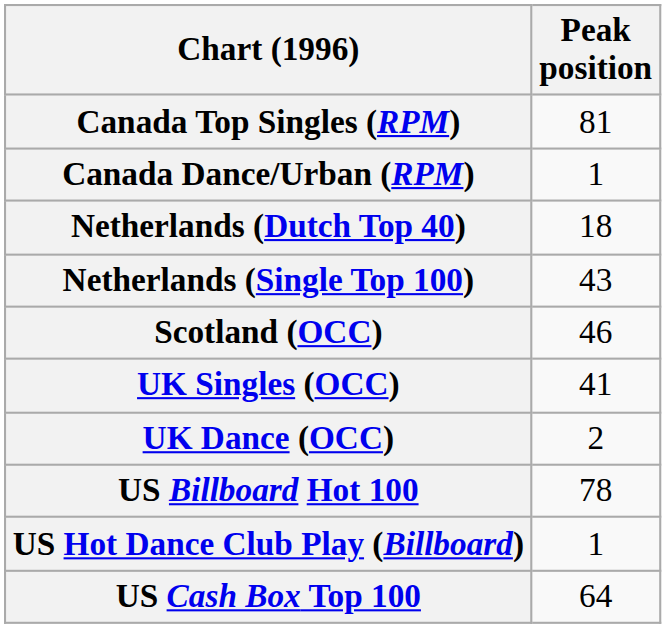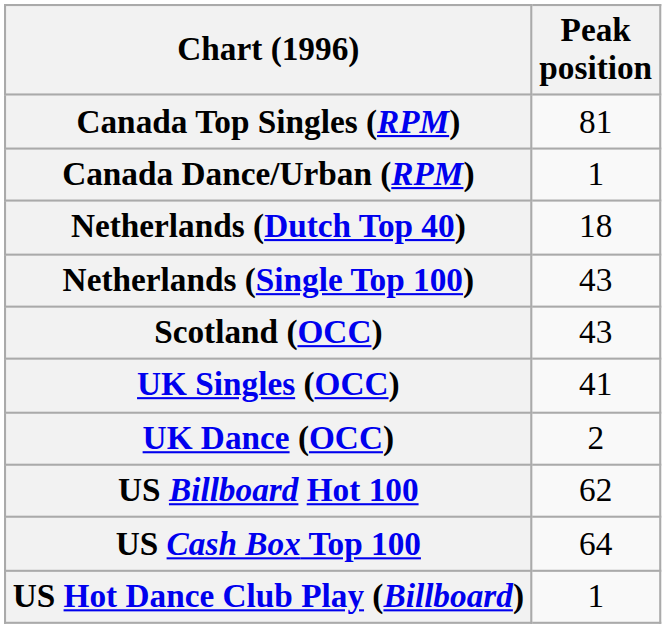Scotland (OCC) | Peak position: 46 -> 43
US Billboard Hot 100 | Peak position: 78 -> 62
rows swapped: US Hot Dance Club Play (Billboard) <-> US Cash Box Top 100
